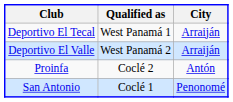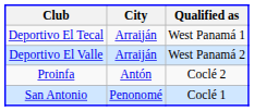columns swapped: City <-> Qualified as
